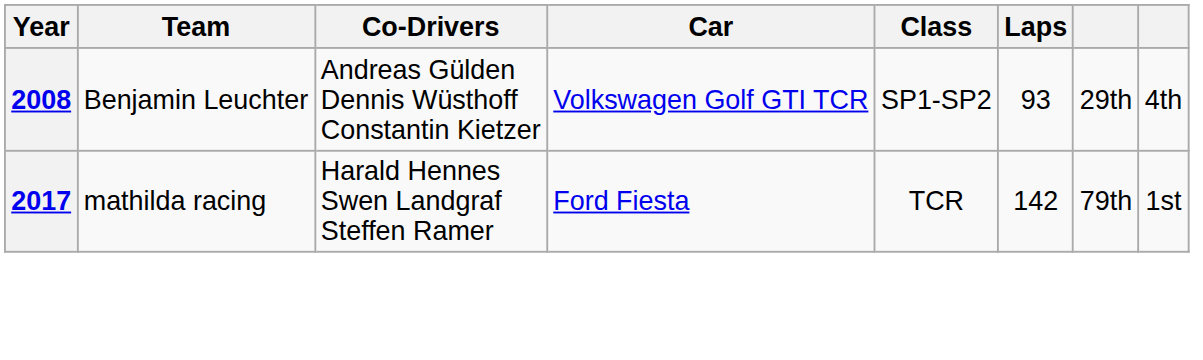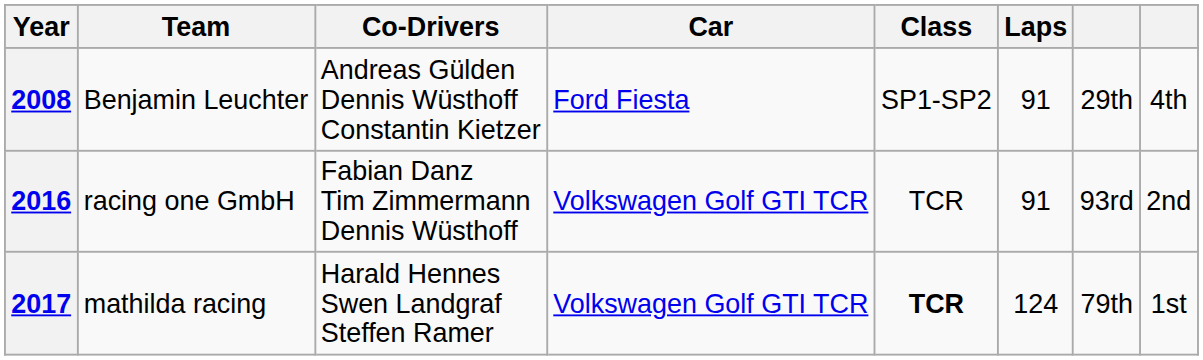2008 | Car: Volkswagen Golf GTI TCR -> Ford Fiesta
2008 | Laps: 93 -> 91
+ row: 2016 | racing one GmbH | Fabian Danz Tim Zimmermann Dennis Wüsthoff | Volkswagen Golf GTI TCR | TCR | 91 | 93rd | 2nd
2017 | Car: Ford Fiesta -> Volkswagen Golf GTI TCR
2017 | Class: normal -> bold
2017 | Laps: 142 -> 124
